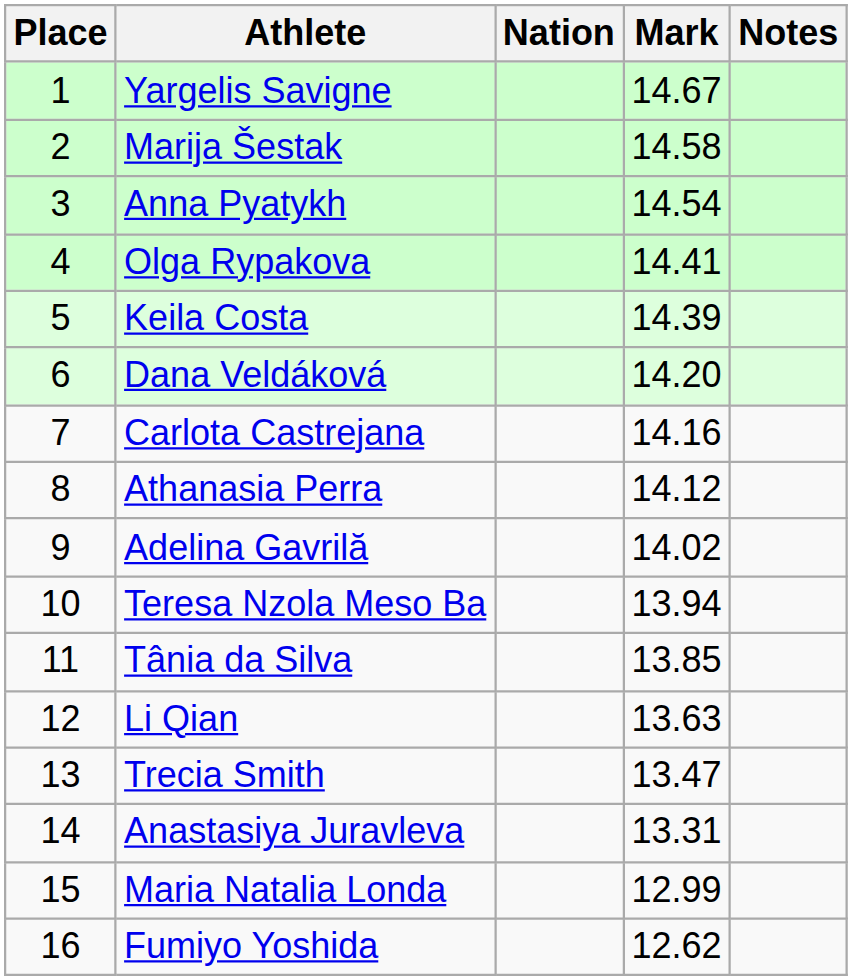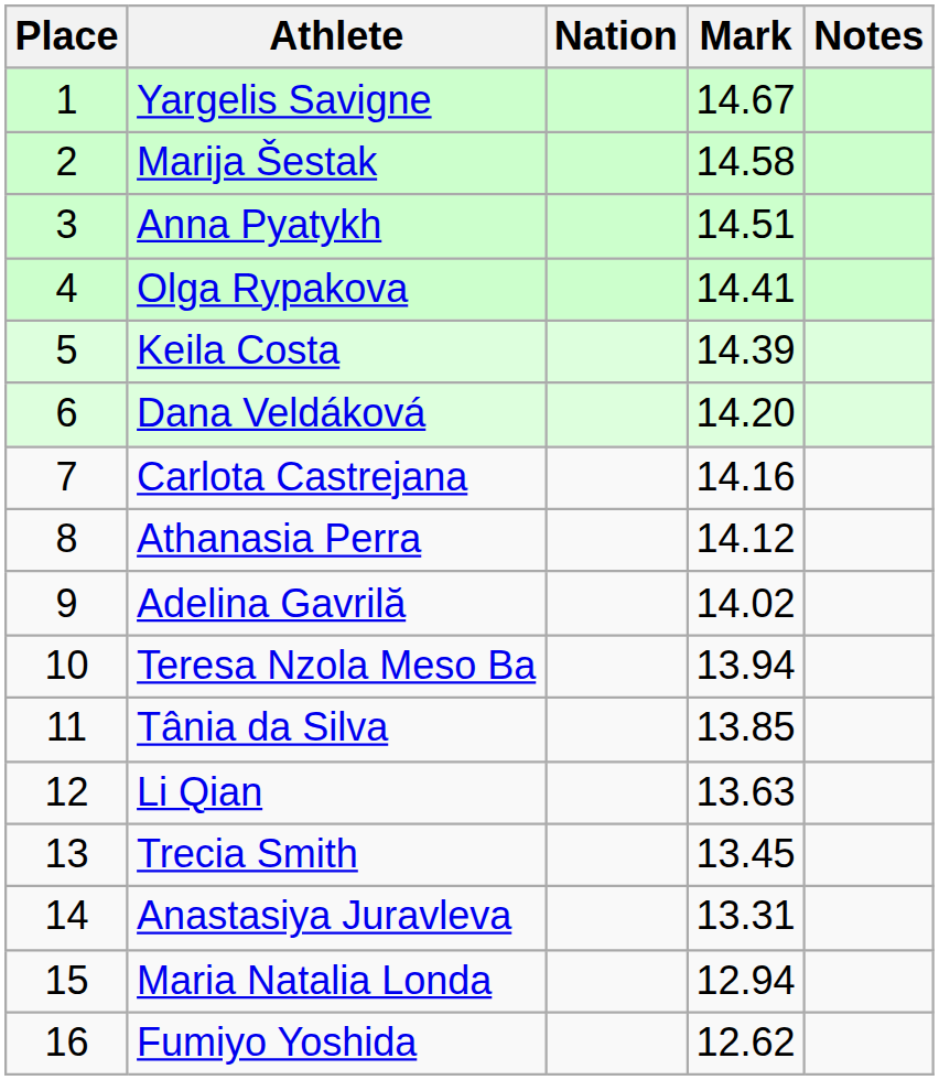Anna Pyatykh | Mark: 14.54 -> 14.51
Trecia Smith | Mark: 13.47 -> 13.45
Maria Natalia Londa | Mark: 12.99 -> 12.94
